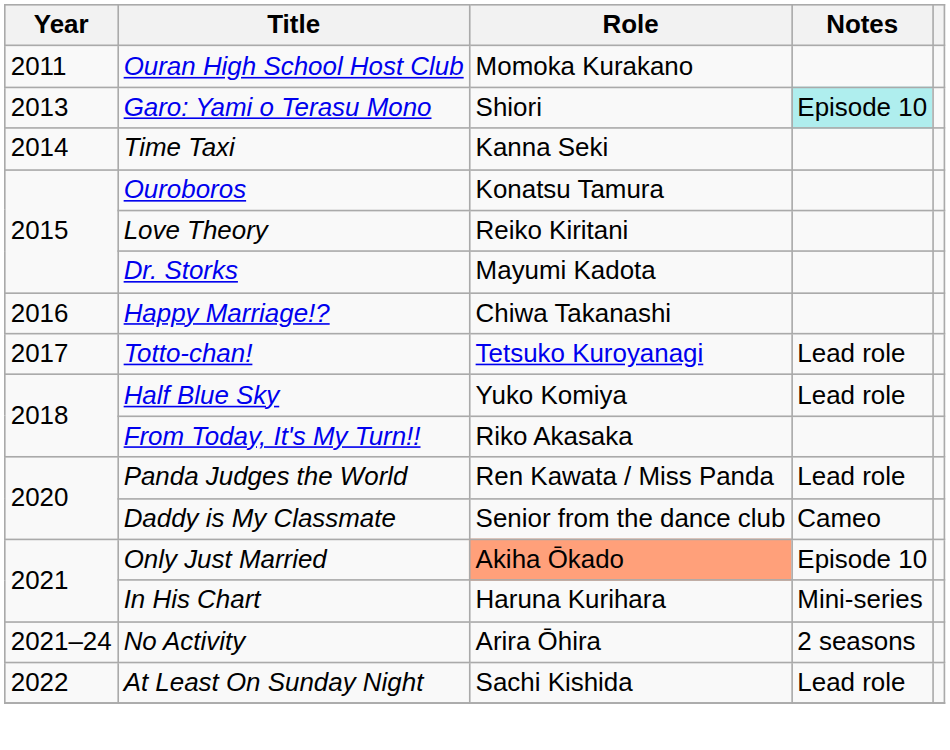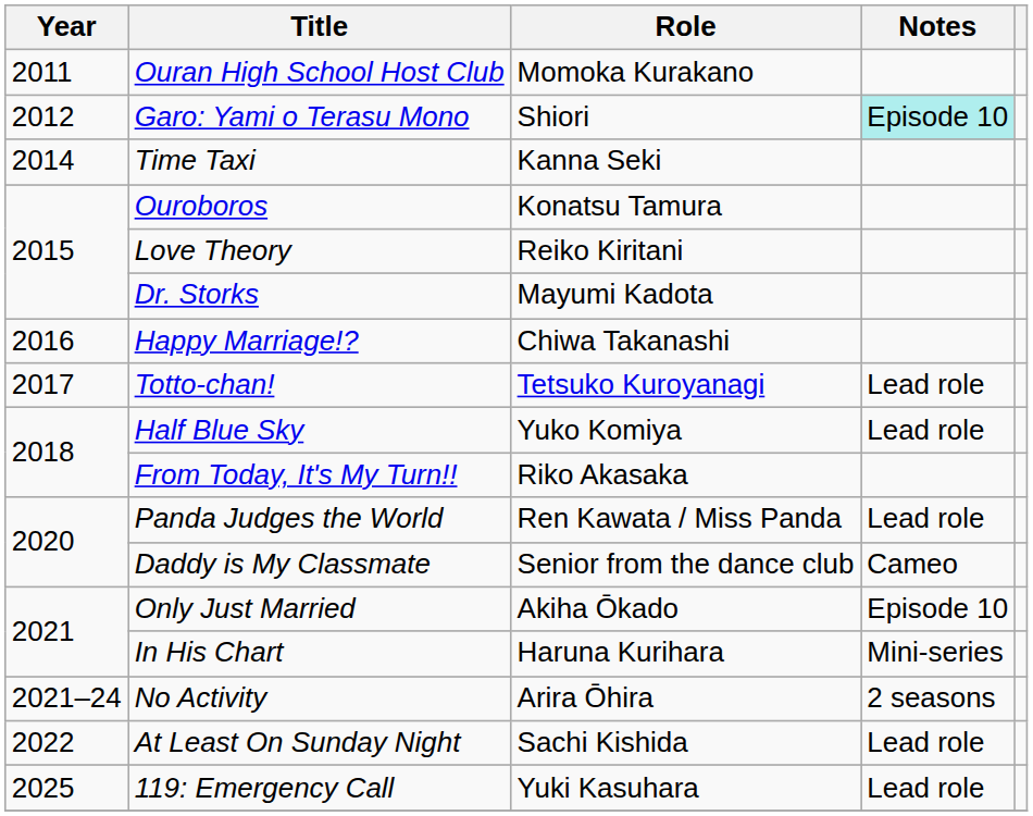Garo: Yami o Terasu Mono | Year: 2013 -> 2012
Only Just Married | Role: lightsalmon background -> no background
+ row: 2025 | 119: Emergency Call | Yuki Kasuhara | Lead role
